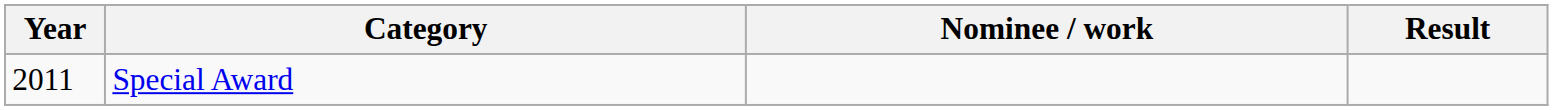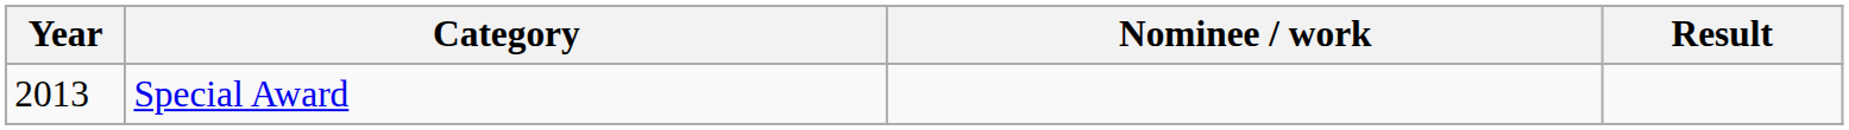Special Award | Year: 2011 -> 2013
